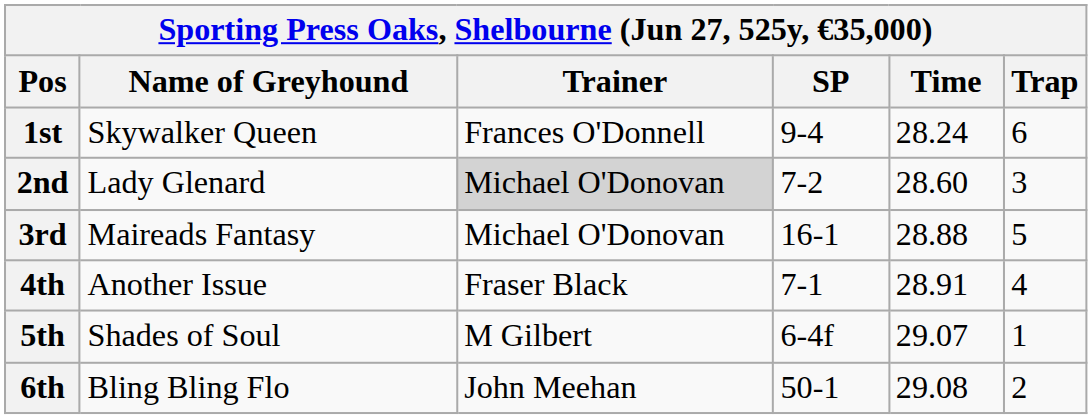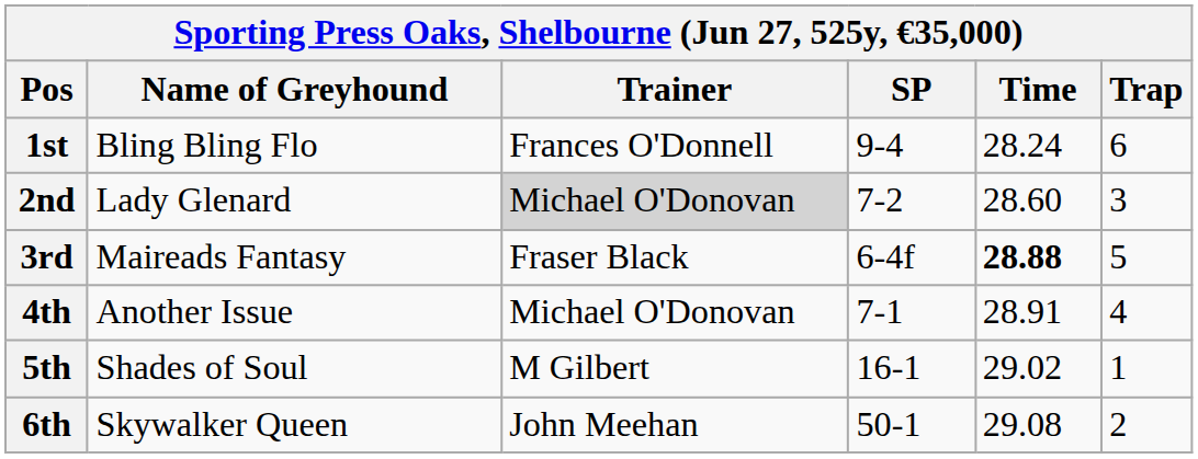1st | Name of Greyhound: Skywalker Queen -> Bling Bling Flo
3rd | Trainer: Michael O'Donovan -> Fraser Black
3rd | SP: 16-1 -> 6-4f
3rd | Time: normal -> bold
4th | Trainer: Fraser Black -> Michael O'Donovan
5th | SP: 6-4f -> 16-1
5th | Time: 29.07 -> 29.02
6th | Name of Greyhound: Bling Bling Flo -> Skywalker Queen
